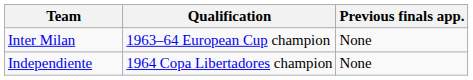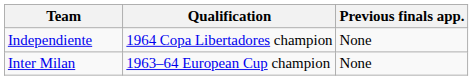rows swapped: Inter Milan <-> Independiente
